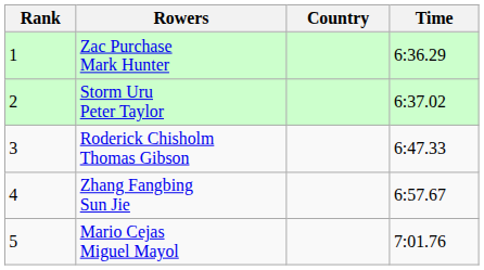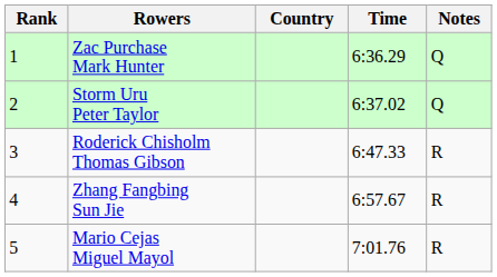+ column: Notes | Q | Q | R | R | R
